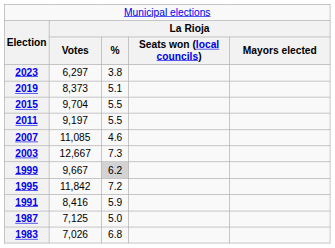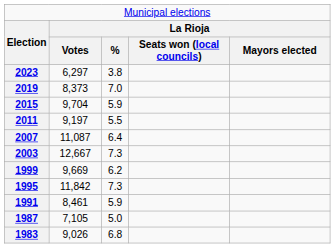2019 | column 3: 5.1 -> 7.0
2015 | column 3: 5.5 -> 5.9
2007 | column 2: 11,085 -> 11,087
2007 | column 3: 4.6 -> 6.4
1999 | column 2: 9,667 -> 9,669
1999 | column 3: lightgrey background -> no background
1995 | column 3: 7.2 -> 7.3
1991 | column 2: 8,416 -> 8,461
1987 | column 2: 7,125 -> 7,105
1983 | column 2: 7,026 -> 9,026
